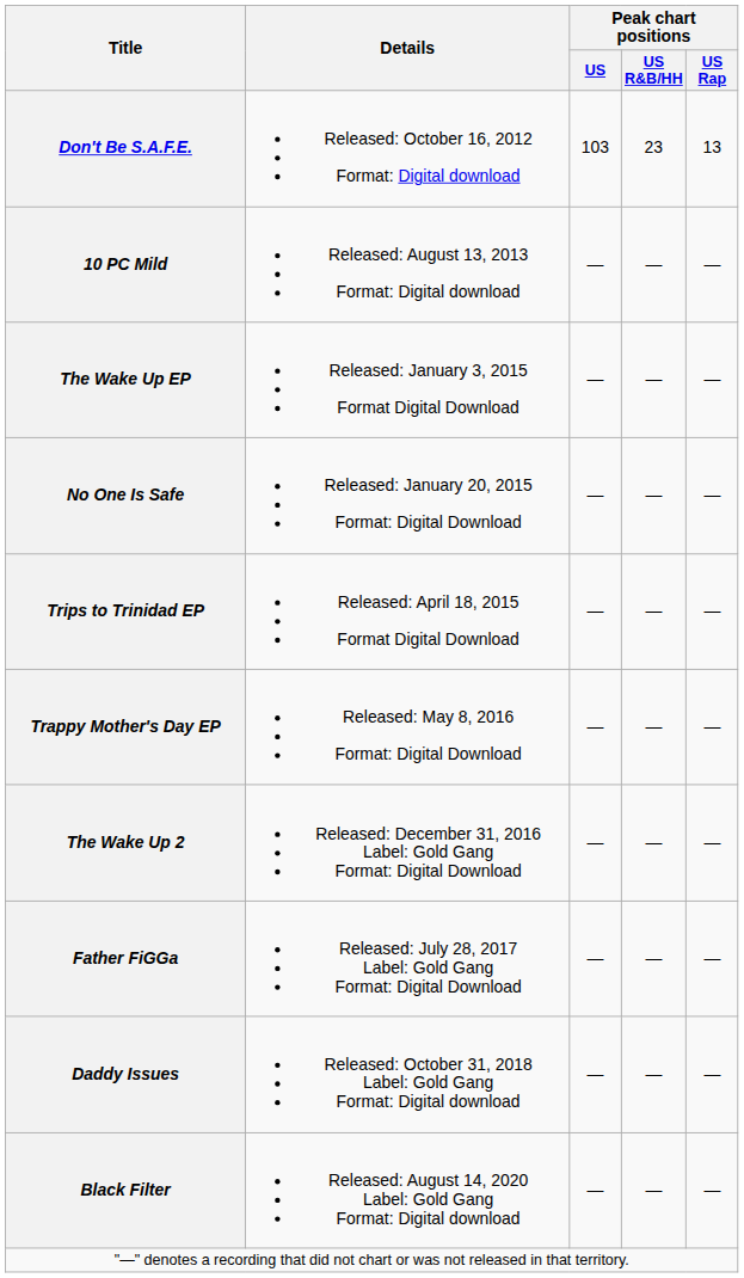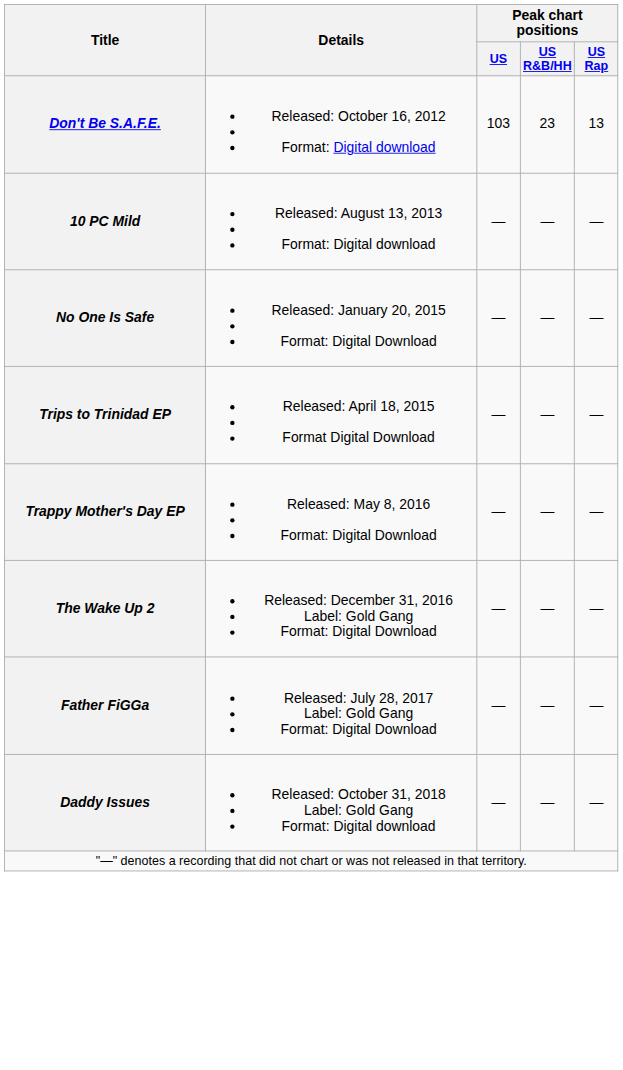- row: The Wake Up EP | Released: January 3, 2015 Format Digital Download | — | — | —
- row: Black Filter | Released: August 14, 2020 Label: Gold Gang Format: Digital download | — | — | —
